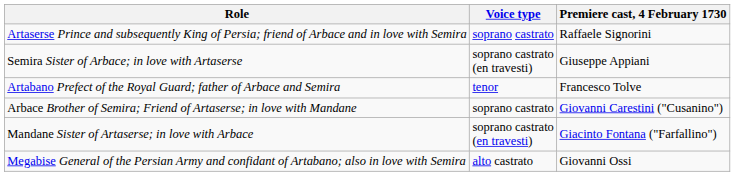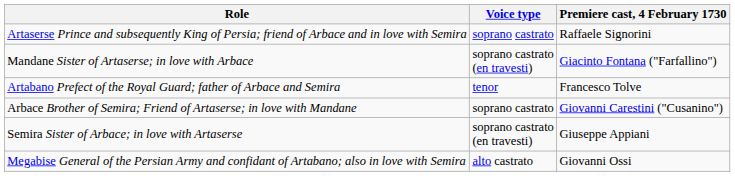rows swapped: Mandane Sister of Artaserse; in love with Arbace <-> Semira Sister of Arbace; in love with Artaserse
